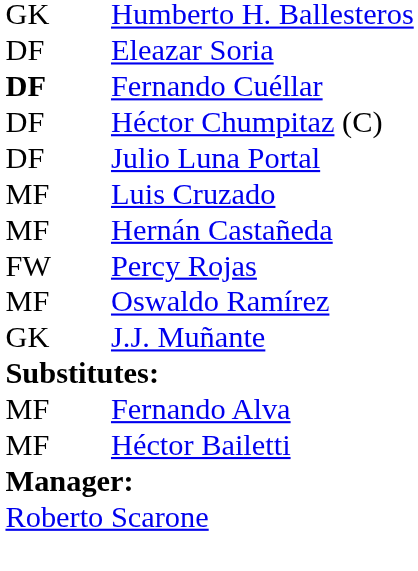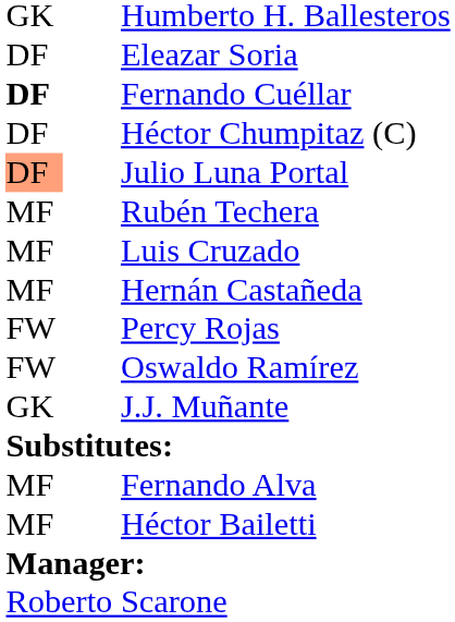Julio Luna Portal | column 1: no background -> lightsalmon background
+ row: MF | Rubén Techera
Oswaldo Ramírez | column 1: MF -> FW
